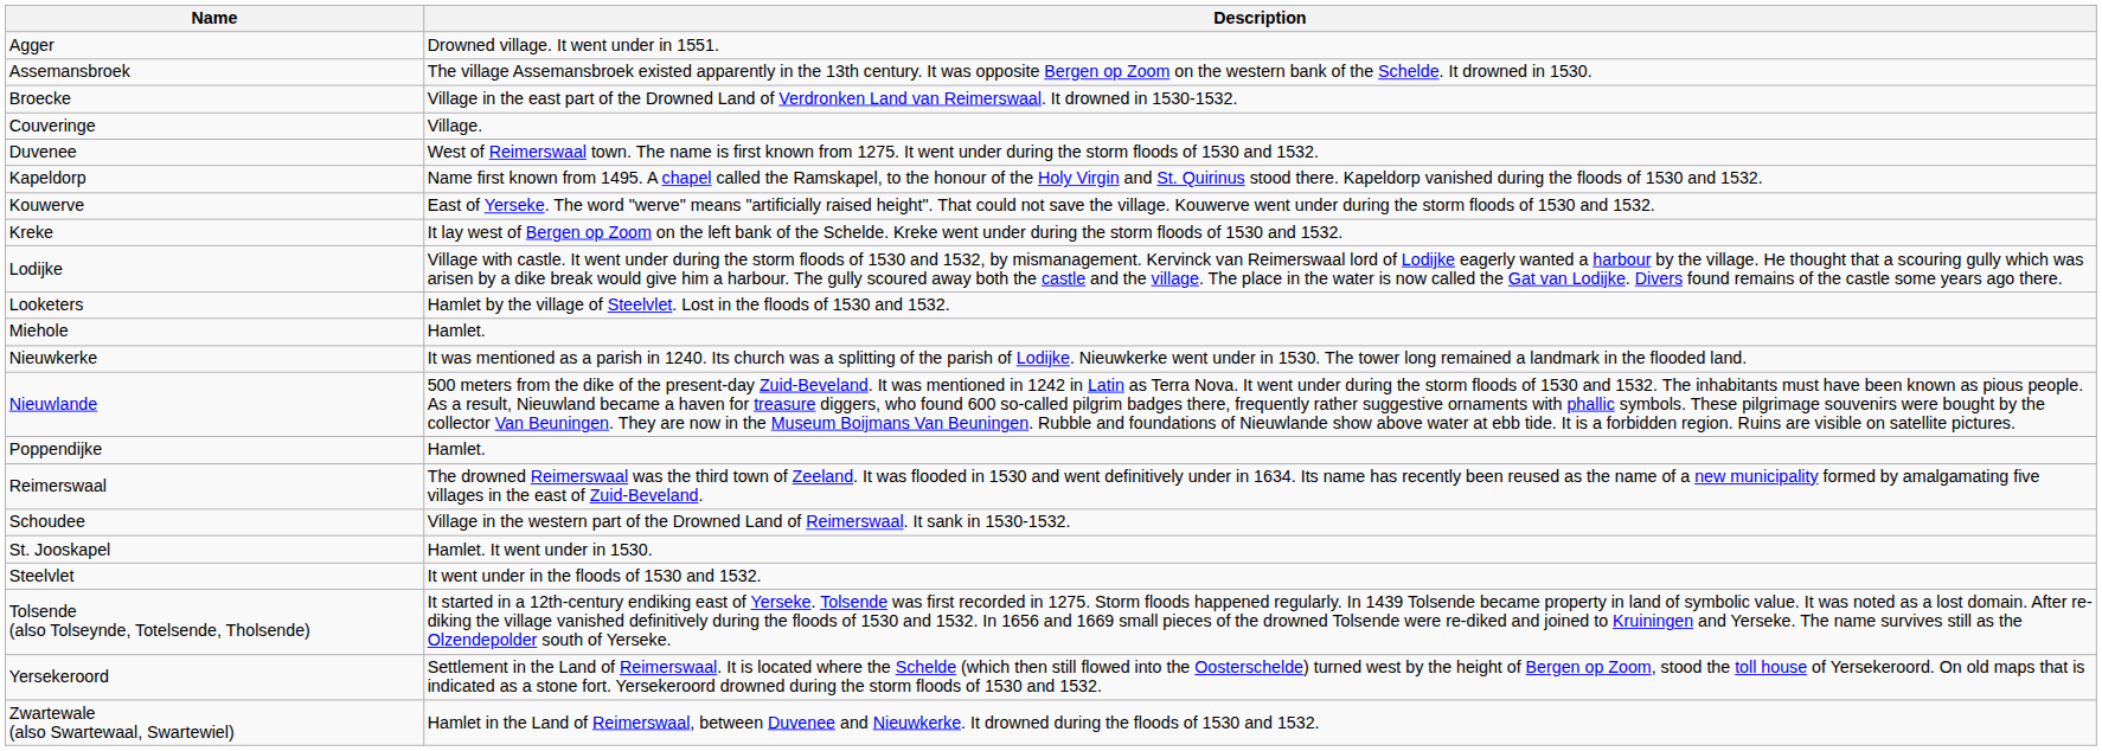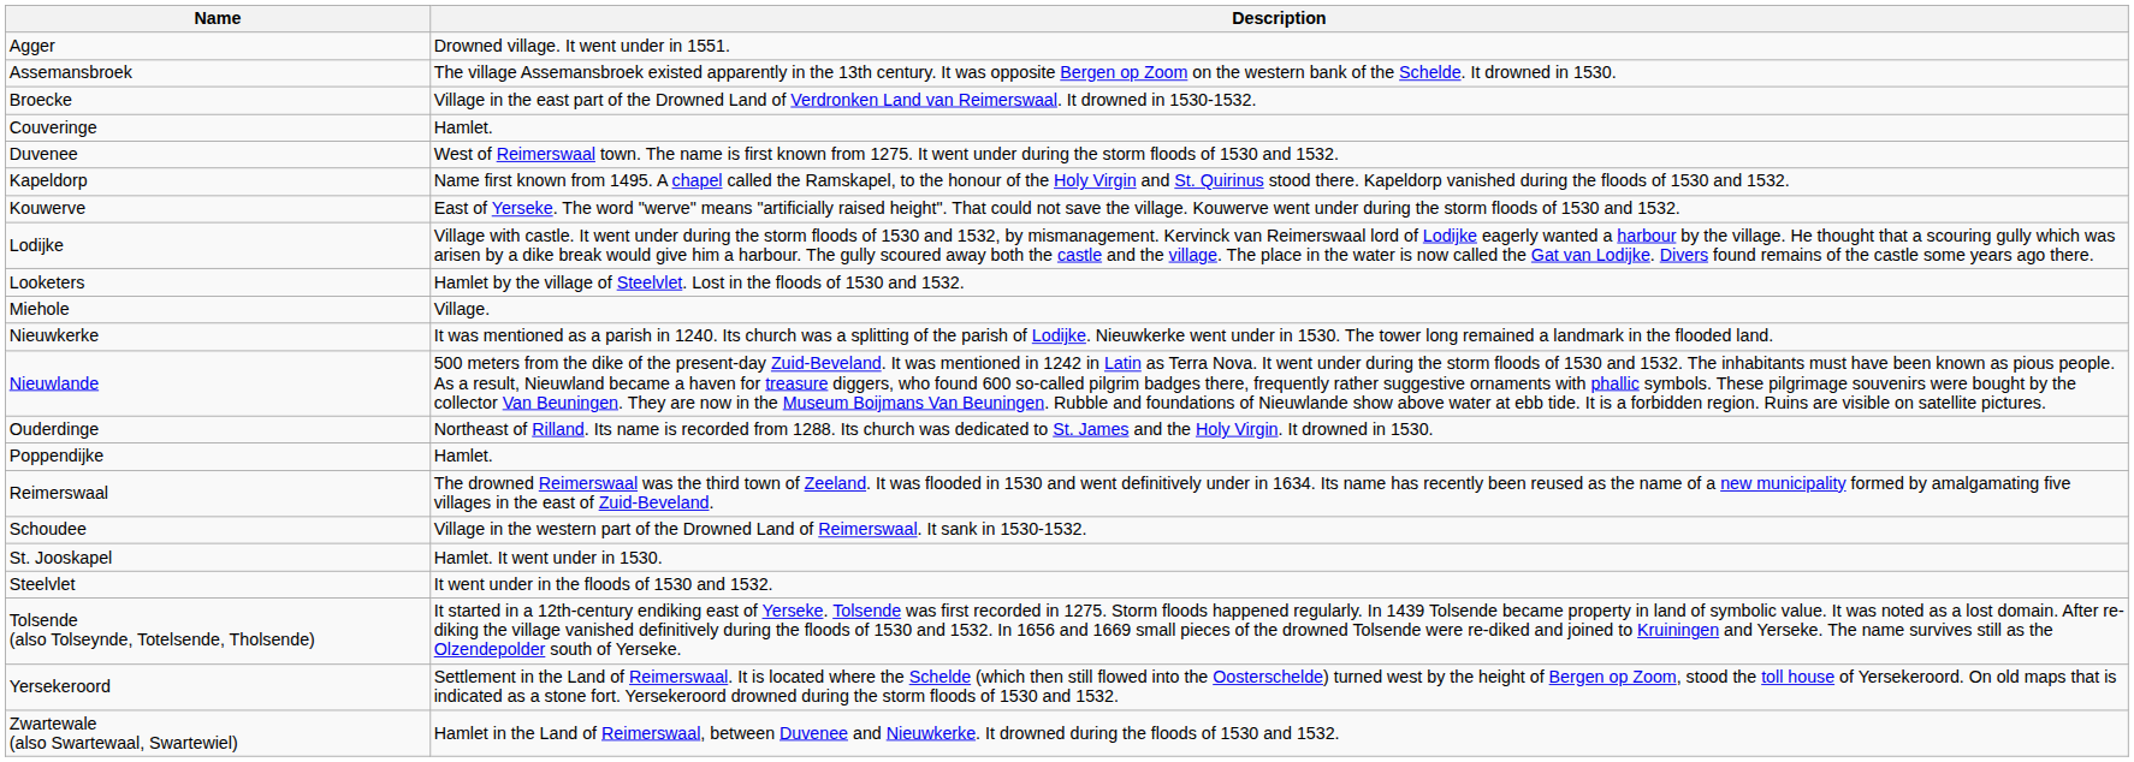Couveringe | Description: Village. -> Hamlet.
- row: Kreke | It lay west of Bergen op Zoom on the left bank of the Schelde. Kreke went under during the storm floods of 1530 and 1532.
Miehole | Description: Hamlet. -> Village.
+ row: Ouderdinge | Northeast of Rilland. Its name is recorded from 1288. Its church was dedicated to St. James and the Holy Virgin. It drowned in 1530.
